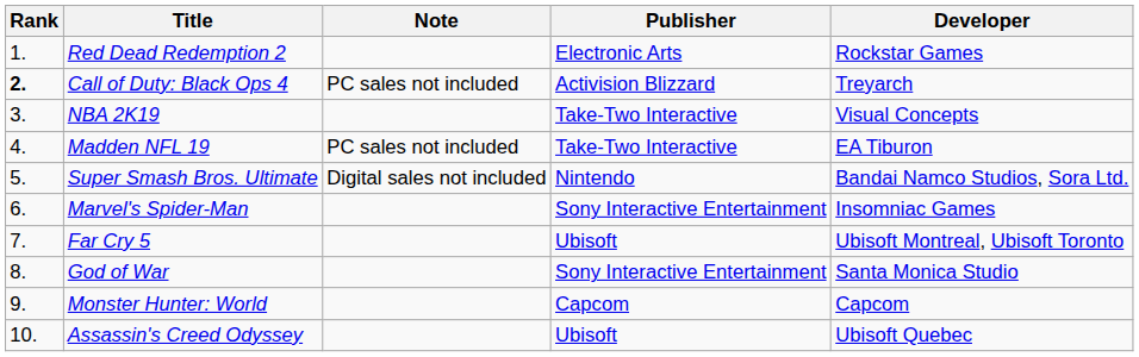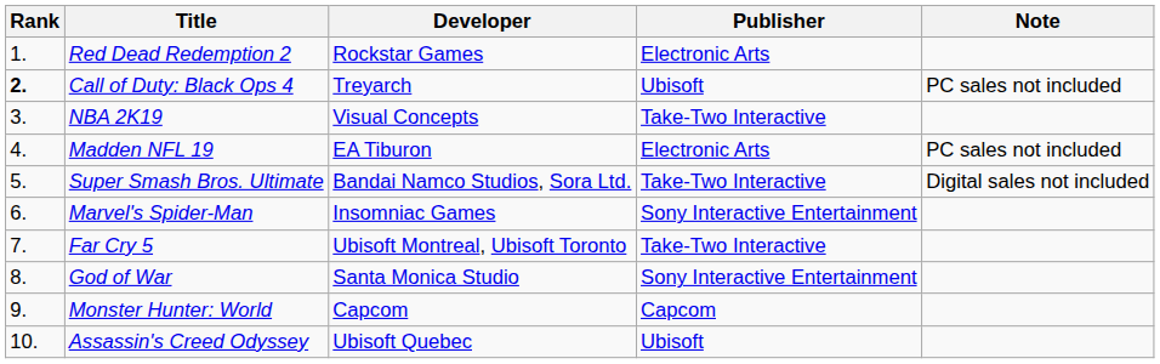columns swapped: Developer <-> Note
Call of Duty: Black Ops 4 | Publisher: Activision Blizzard -> Ubisoft
Madden NFL 19 | Publisher: Take-Two Interactive -> Electronic Arts
Super Smash Bros. Ultimate | Publisher: Nintendo -> Take-Two Interactive
Far Cry 5 | Publisher: Ubisoft -> Take-Two Interactive
